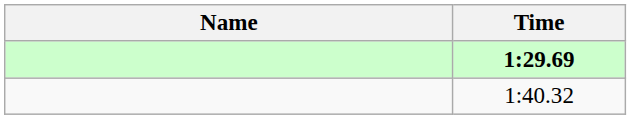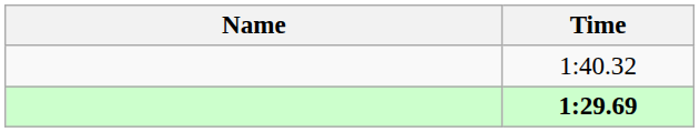rows swapped: 1:29.69 <-> 1:40.32
